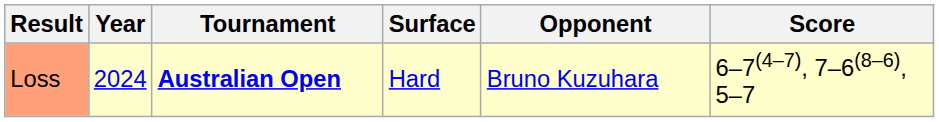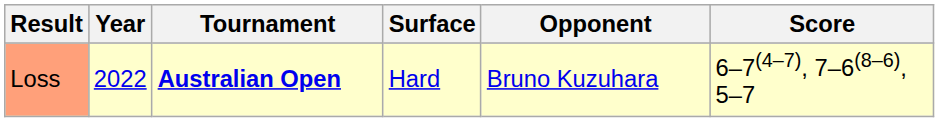Loss | Year: 2024 -> 2022
